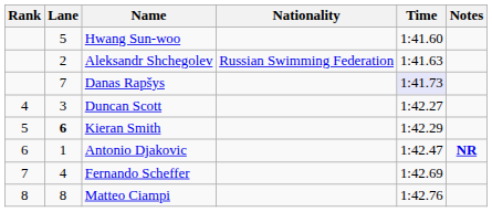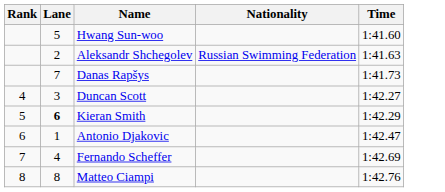- column: Notes | NR
Danas Rapšys | Time: lavender background -> no background
